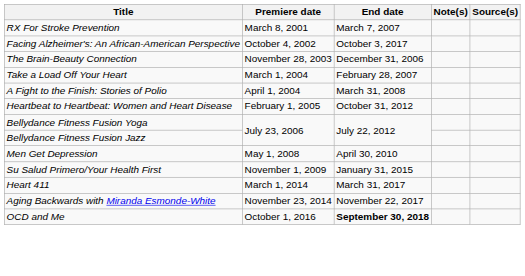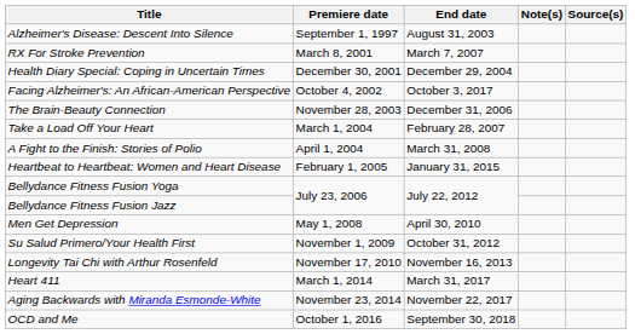+ row: Alzheimer's Disease: Descent Into Silence | September 1, 1997 | August 31, 2003
+ row: Health Diary Special: Coping in Uncertain Times | December 30, 2001 | December 29, 2004
Heartbeat to Heartbeat: Women and Heart Disease | End date: October 31, 2012 -> January 31, 2015
Su Salud Primero/Your Health First | End date: January 31, 2015 -> October 31, 2012
+ row: Longevity Tai Chi with Arthur Rosenfeld | November 17, 2010 | November 16, 2013
OCD and Me | End date: bold -> normal
